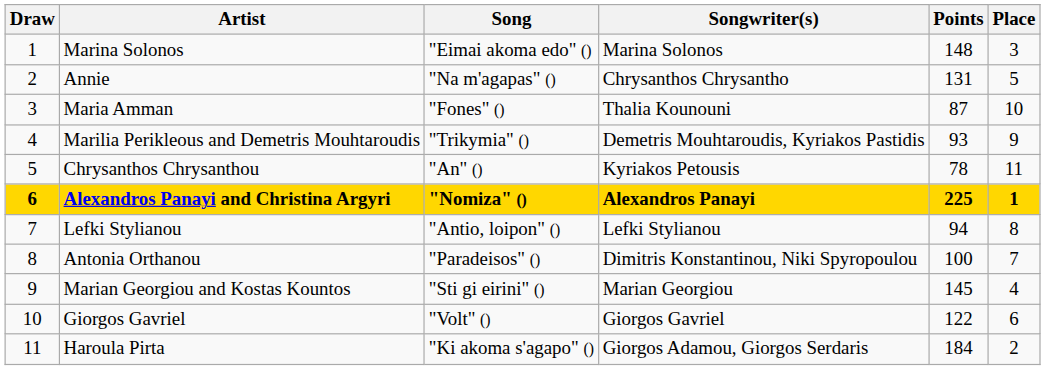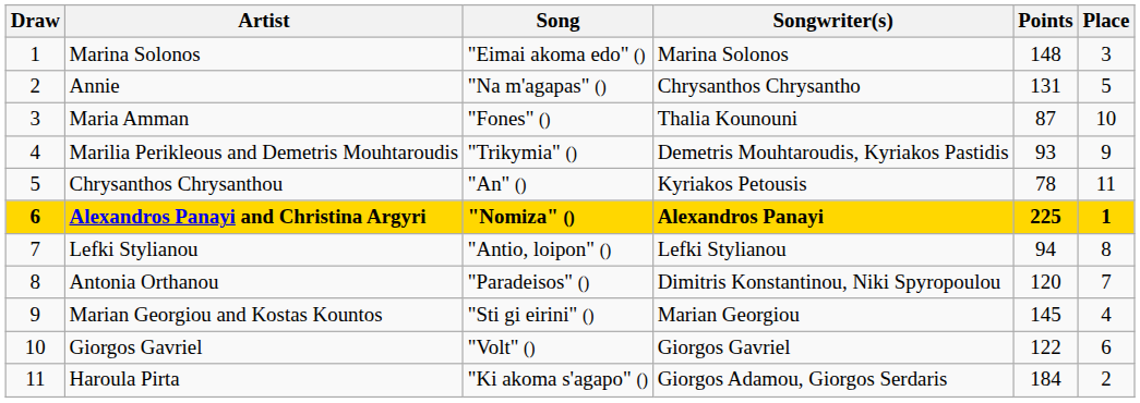Antonia Orthanou | Points: 100 -> 120
